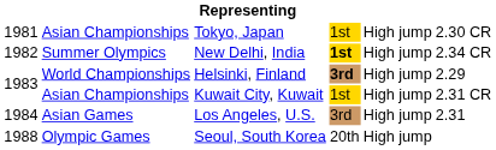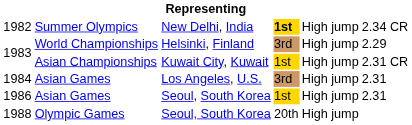- row: 1981 | Asian Championships | Tokyo, Japan | 1st | High jump | 2.30 CR
1983 / Helsinki, Finland | column 4: bold -> normal
+ row: 1986 | Asian Games | Seoul, South Korea | 1st | High jump | 2.31
